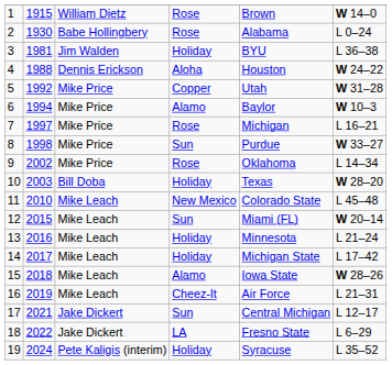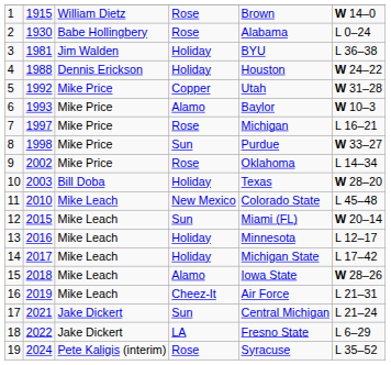4 | column 4: Aloha -> Holiday
6 | column 2: 1994 -> 1993
13 | column 6: L 21–24 -> L 12–17
17 | column 6: L 12–17 -> L 21–24
19 | column 4: Holiday -> Rose
